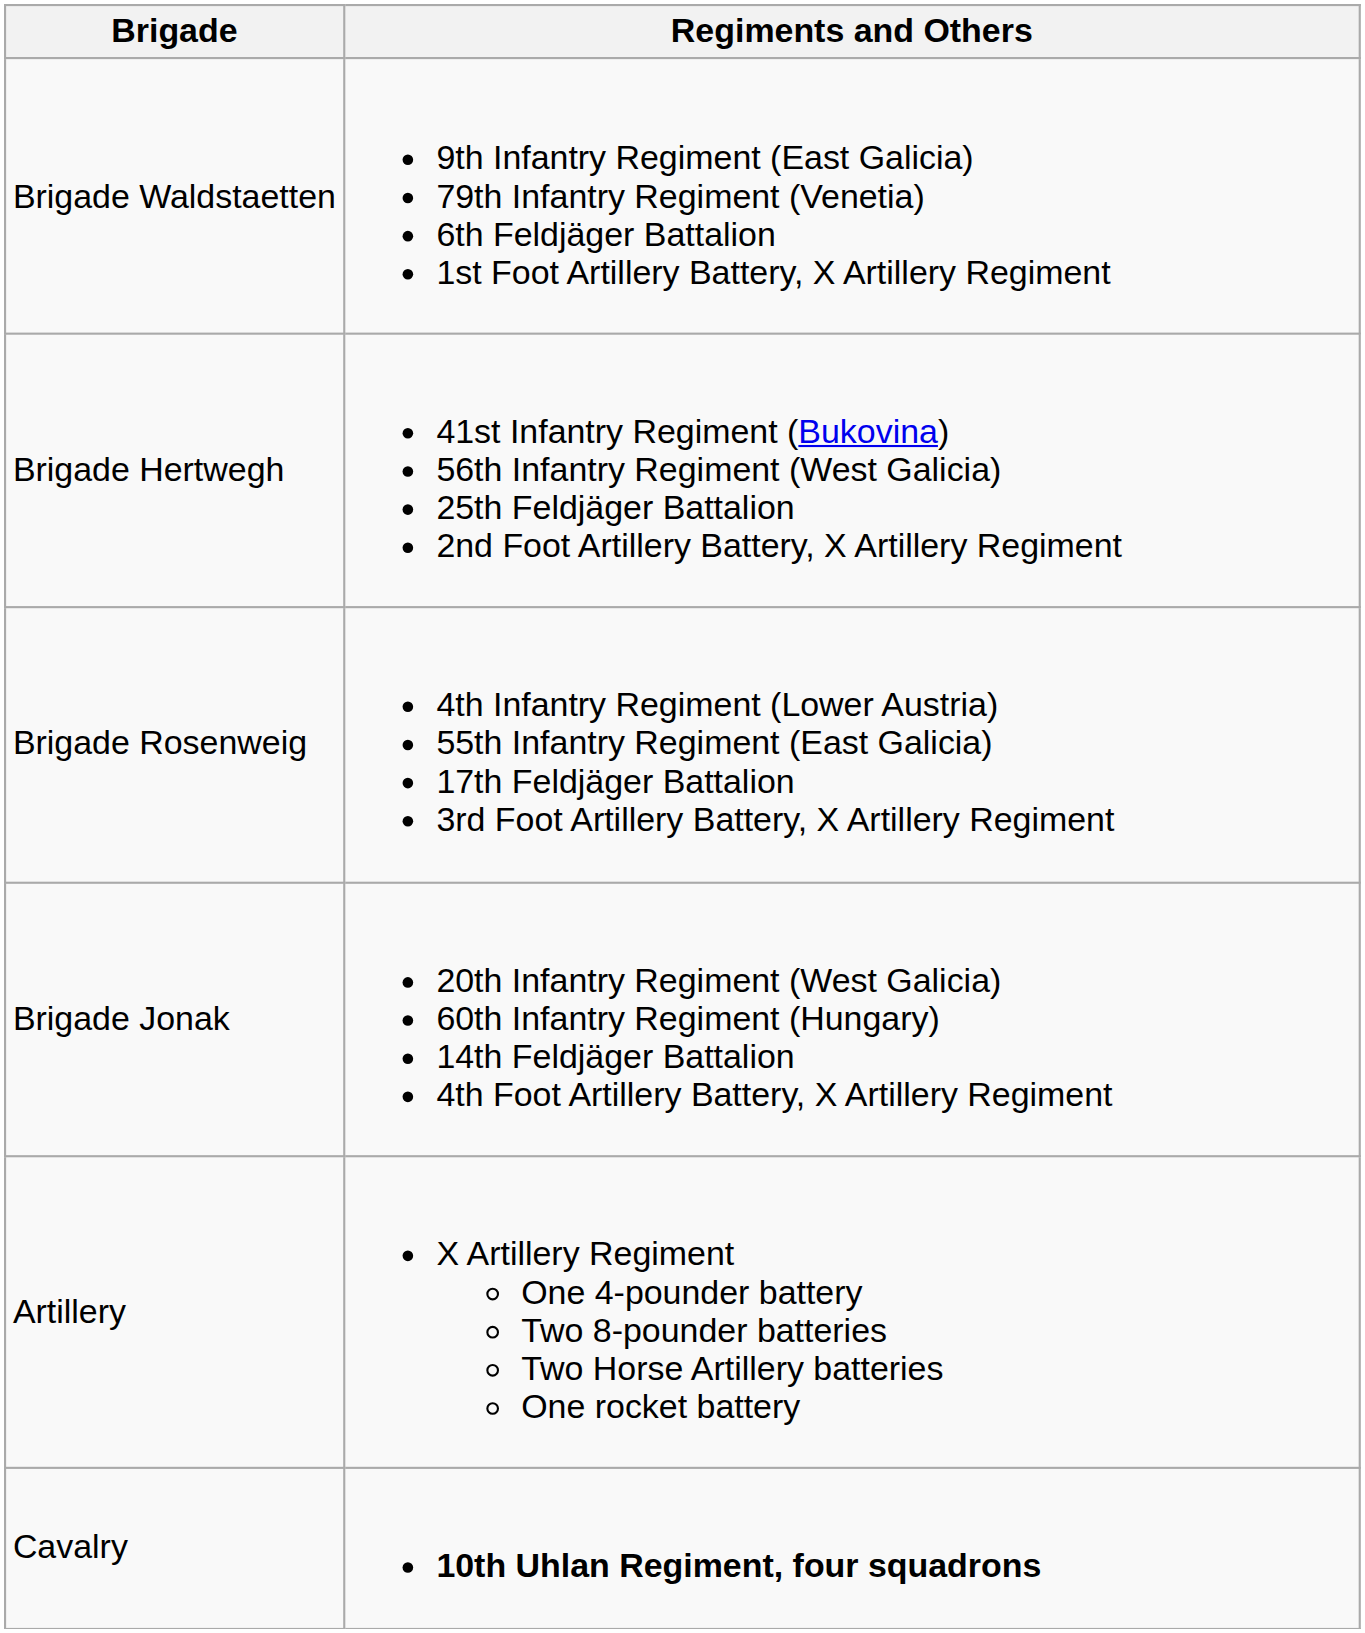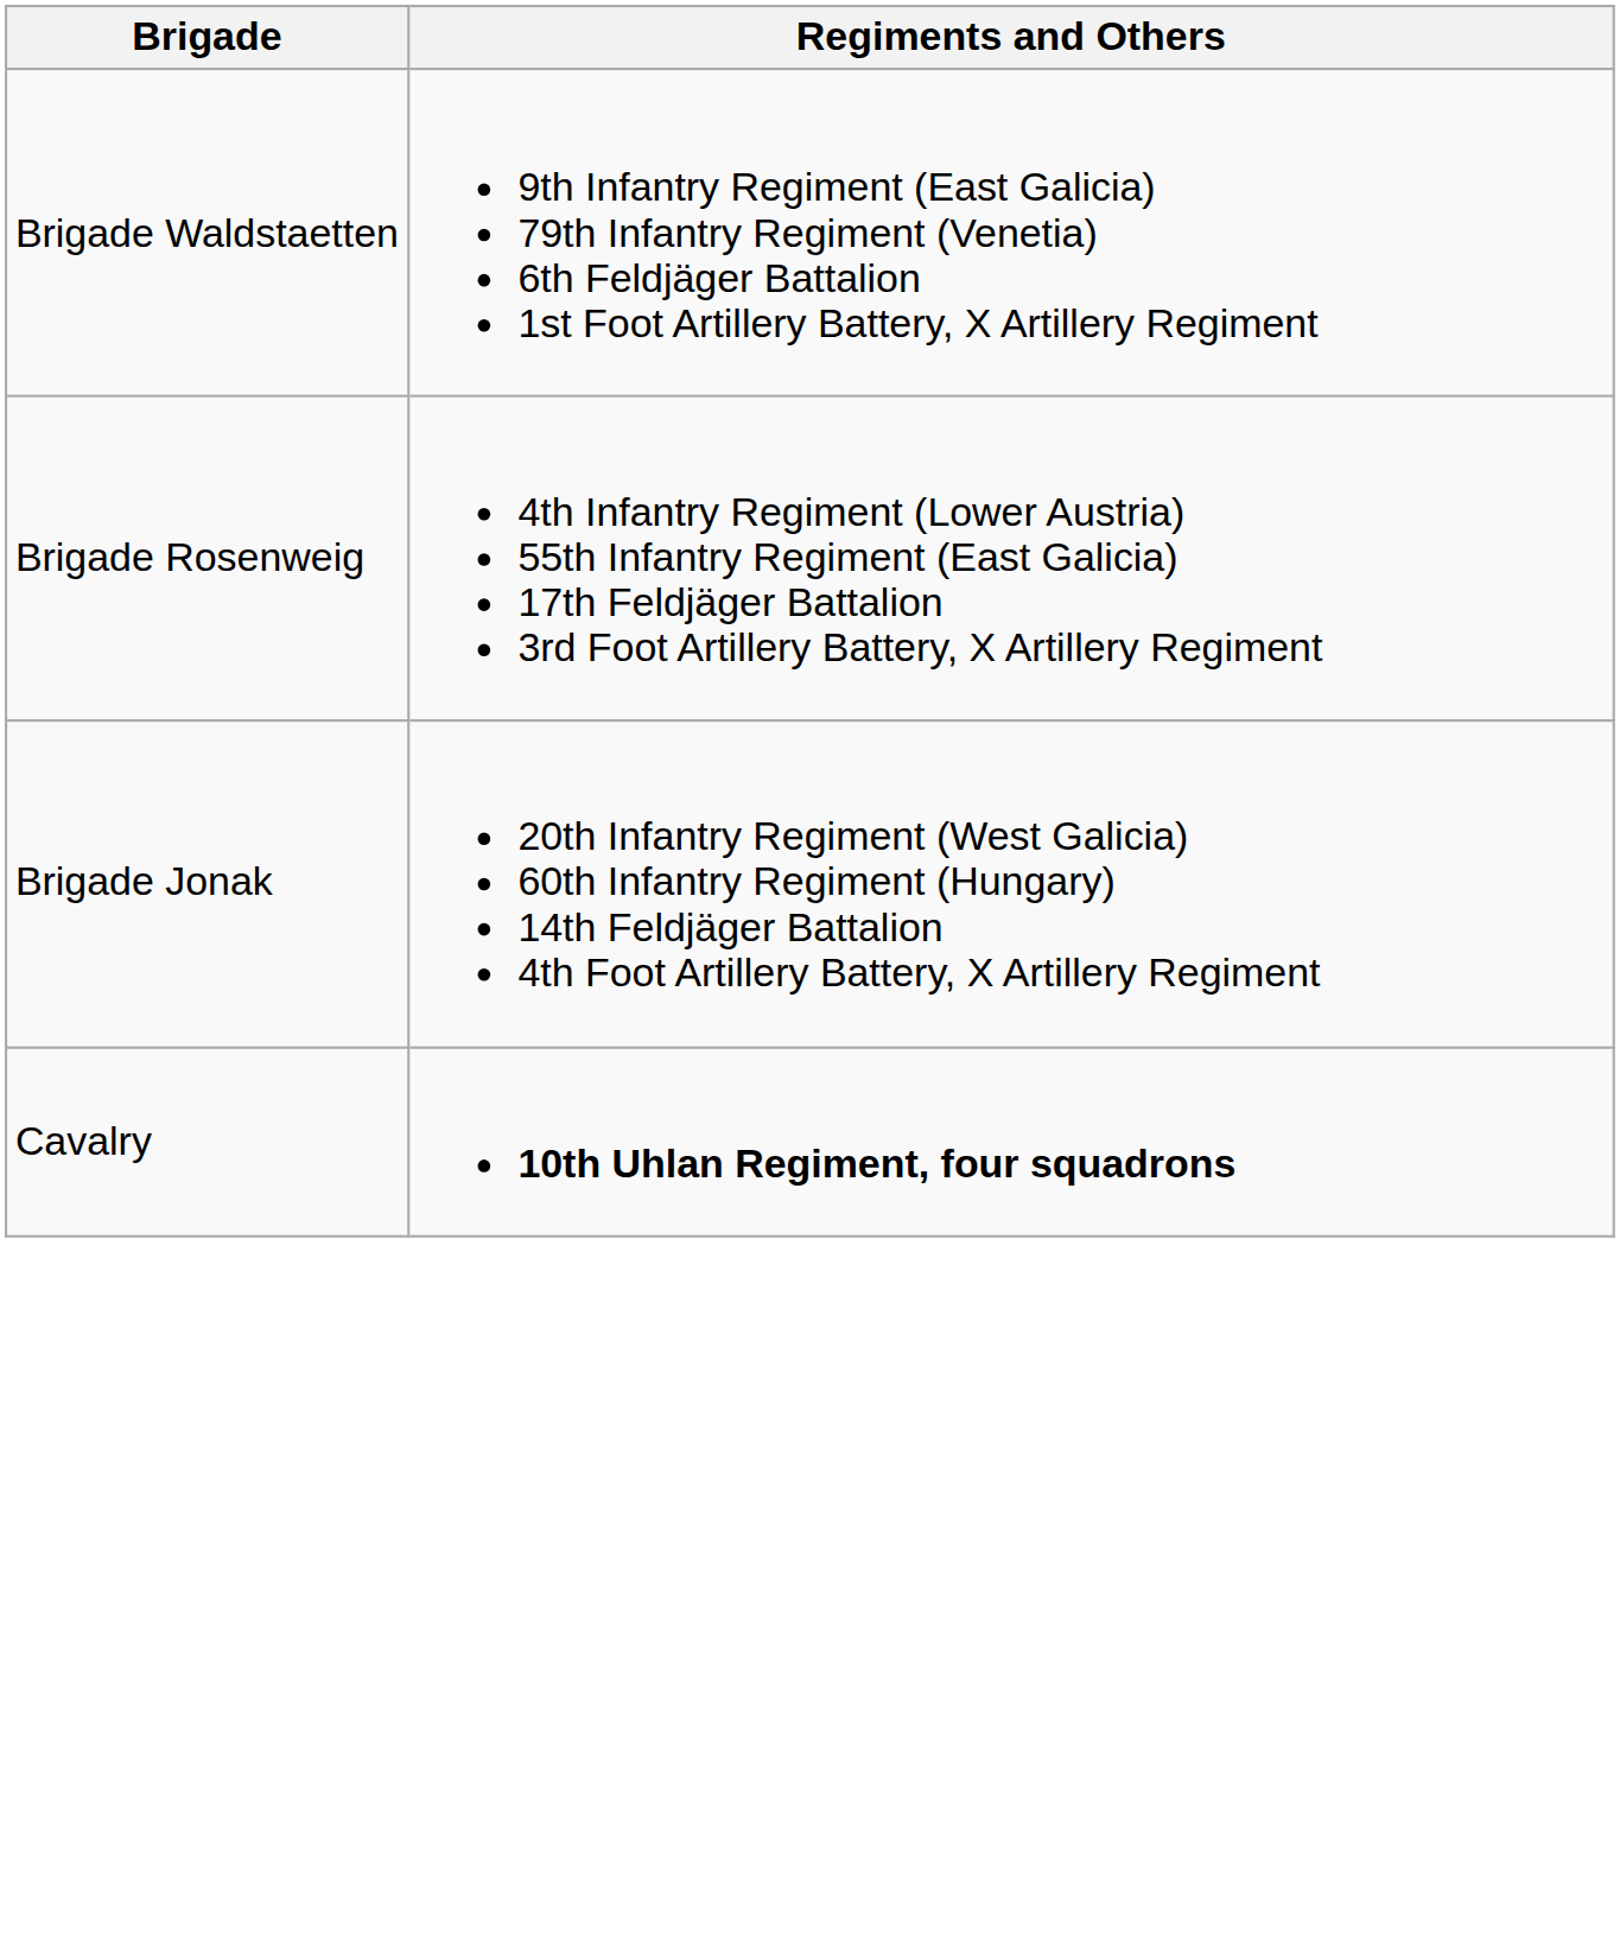- row: Brigade Hertwegh | 41st Infantry Regiment (Bukovina) 56th Infantry Regiment (West Galicia) 25th Feldjäger Battalion 2nd Foot Artillery Battery, X Artillery Regiment
- row: Artillery | X Artillery Regiment One 4-pounder battery Two 8-pounder batteries Two Horse Artillery batteries One rocket battery
